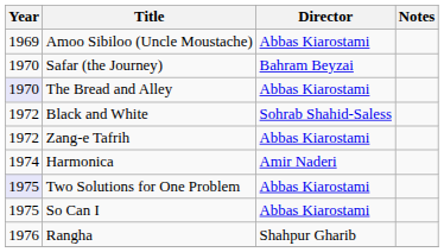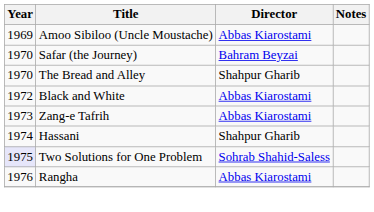The Bread and Alley | Year: lavender background -> no background
The Bread and Alley | Director: Abbas Kiarostami -> Shahpur Gharib
Black and White | Director: Sohrab Shahid-Saless -> Abbas Kiarostami
Zang-e Tafrih | Year: 1972 -> 1973
- row: 1974 | Harmonica | Amir Naderi
+ row: 1974 | Hassani | Shahpur Gharib
Two Solutions for One Problem | Director: Abbas Kiarostami -> Sohrab Shahid-Saless
- row: 1975 | So Can I | Abbas Kiarostami
Rangha | Director: Shahpur Gharib -> Abbas Kiarostami
